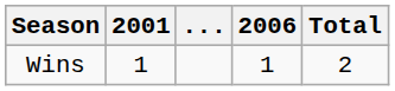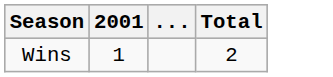- column: 2006 | 1
